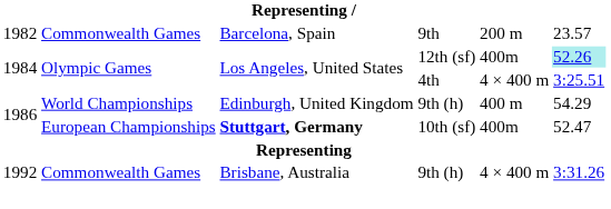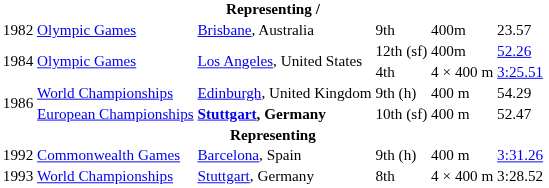9th | column 2: Commonwealth Games -> Olympic Games
9th | column 3: Barcelona, Spain -> Brisbane, Australia
9th | column 5: 200 m -> 400m
12th (sf) | column 6: paleturquoise background -> no background
10th (sf) | column 5: 400m -> 400 m
1992 / 9th (h) | column 3: Brisbane, Australia -> Barcelona, Spain
1992 / 9th (h) | column 5: 4 × 400 m -> 400 m
+ row: 1993 | World Championships | Stuttgart, Germany | 8th | 4 × 400 m | 3:28.52
